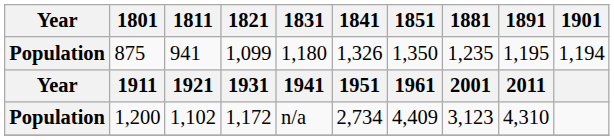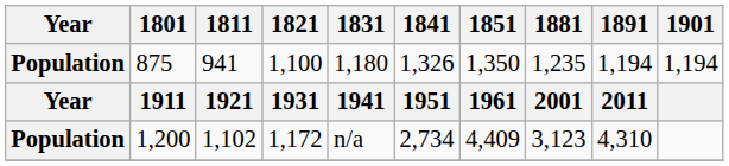875 | 1821: 1,099 -> 1,100
875 | 1891: 1,195 -> 1,194
